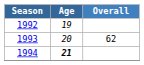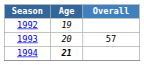1993 | Overall: 62 -> 57
